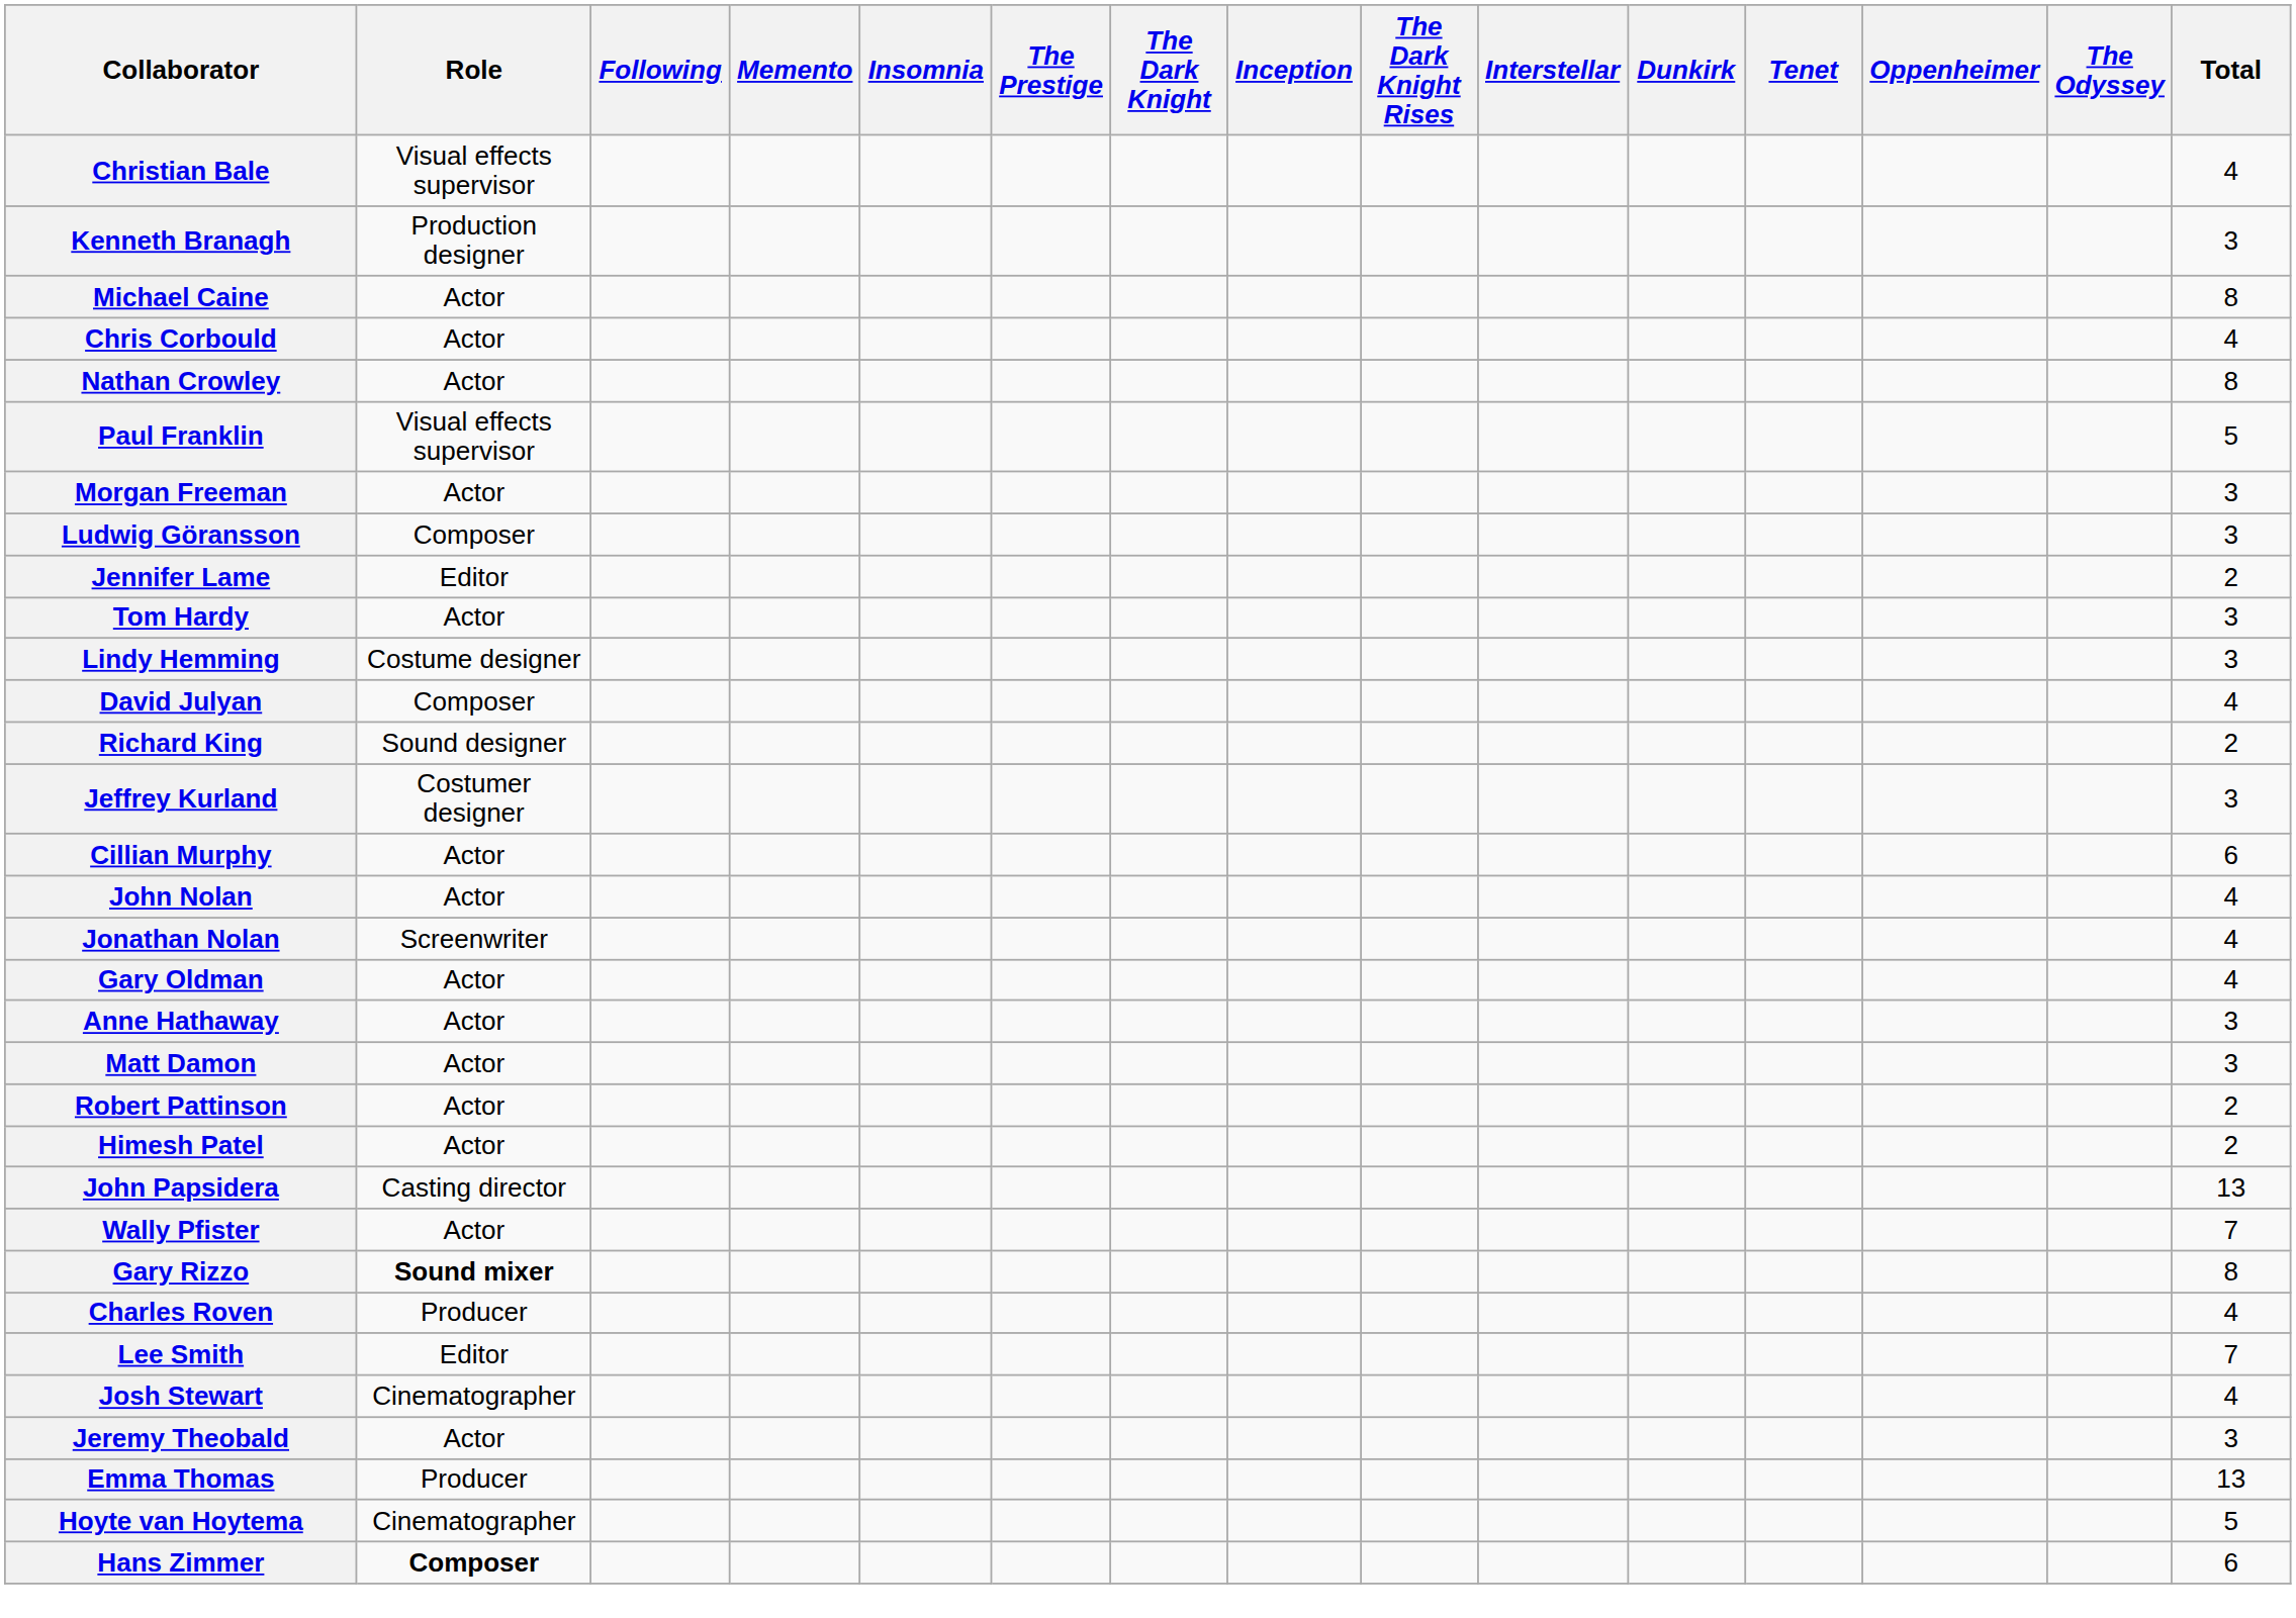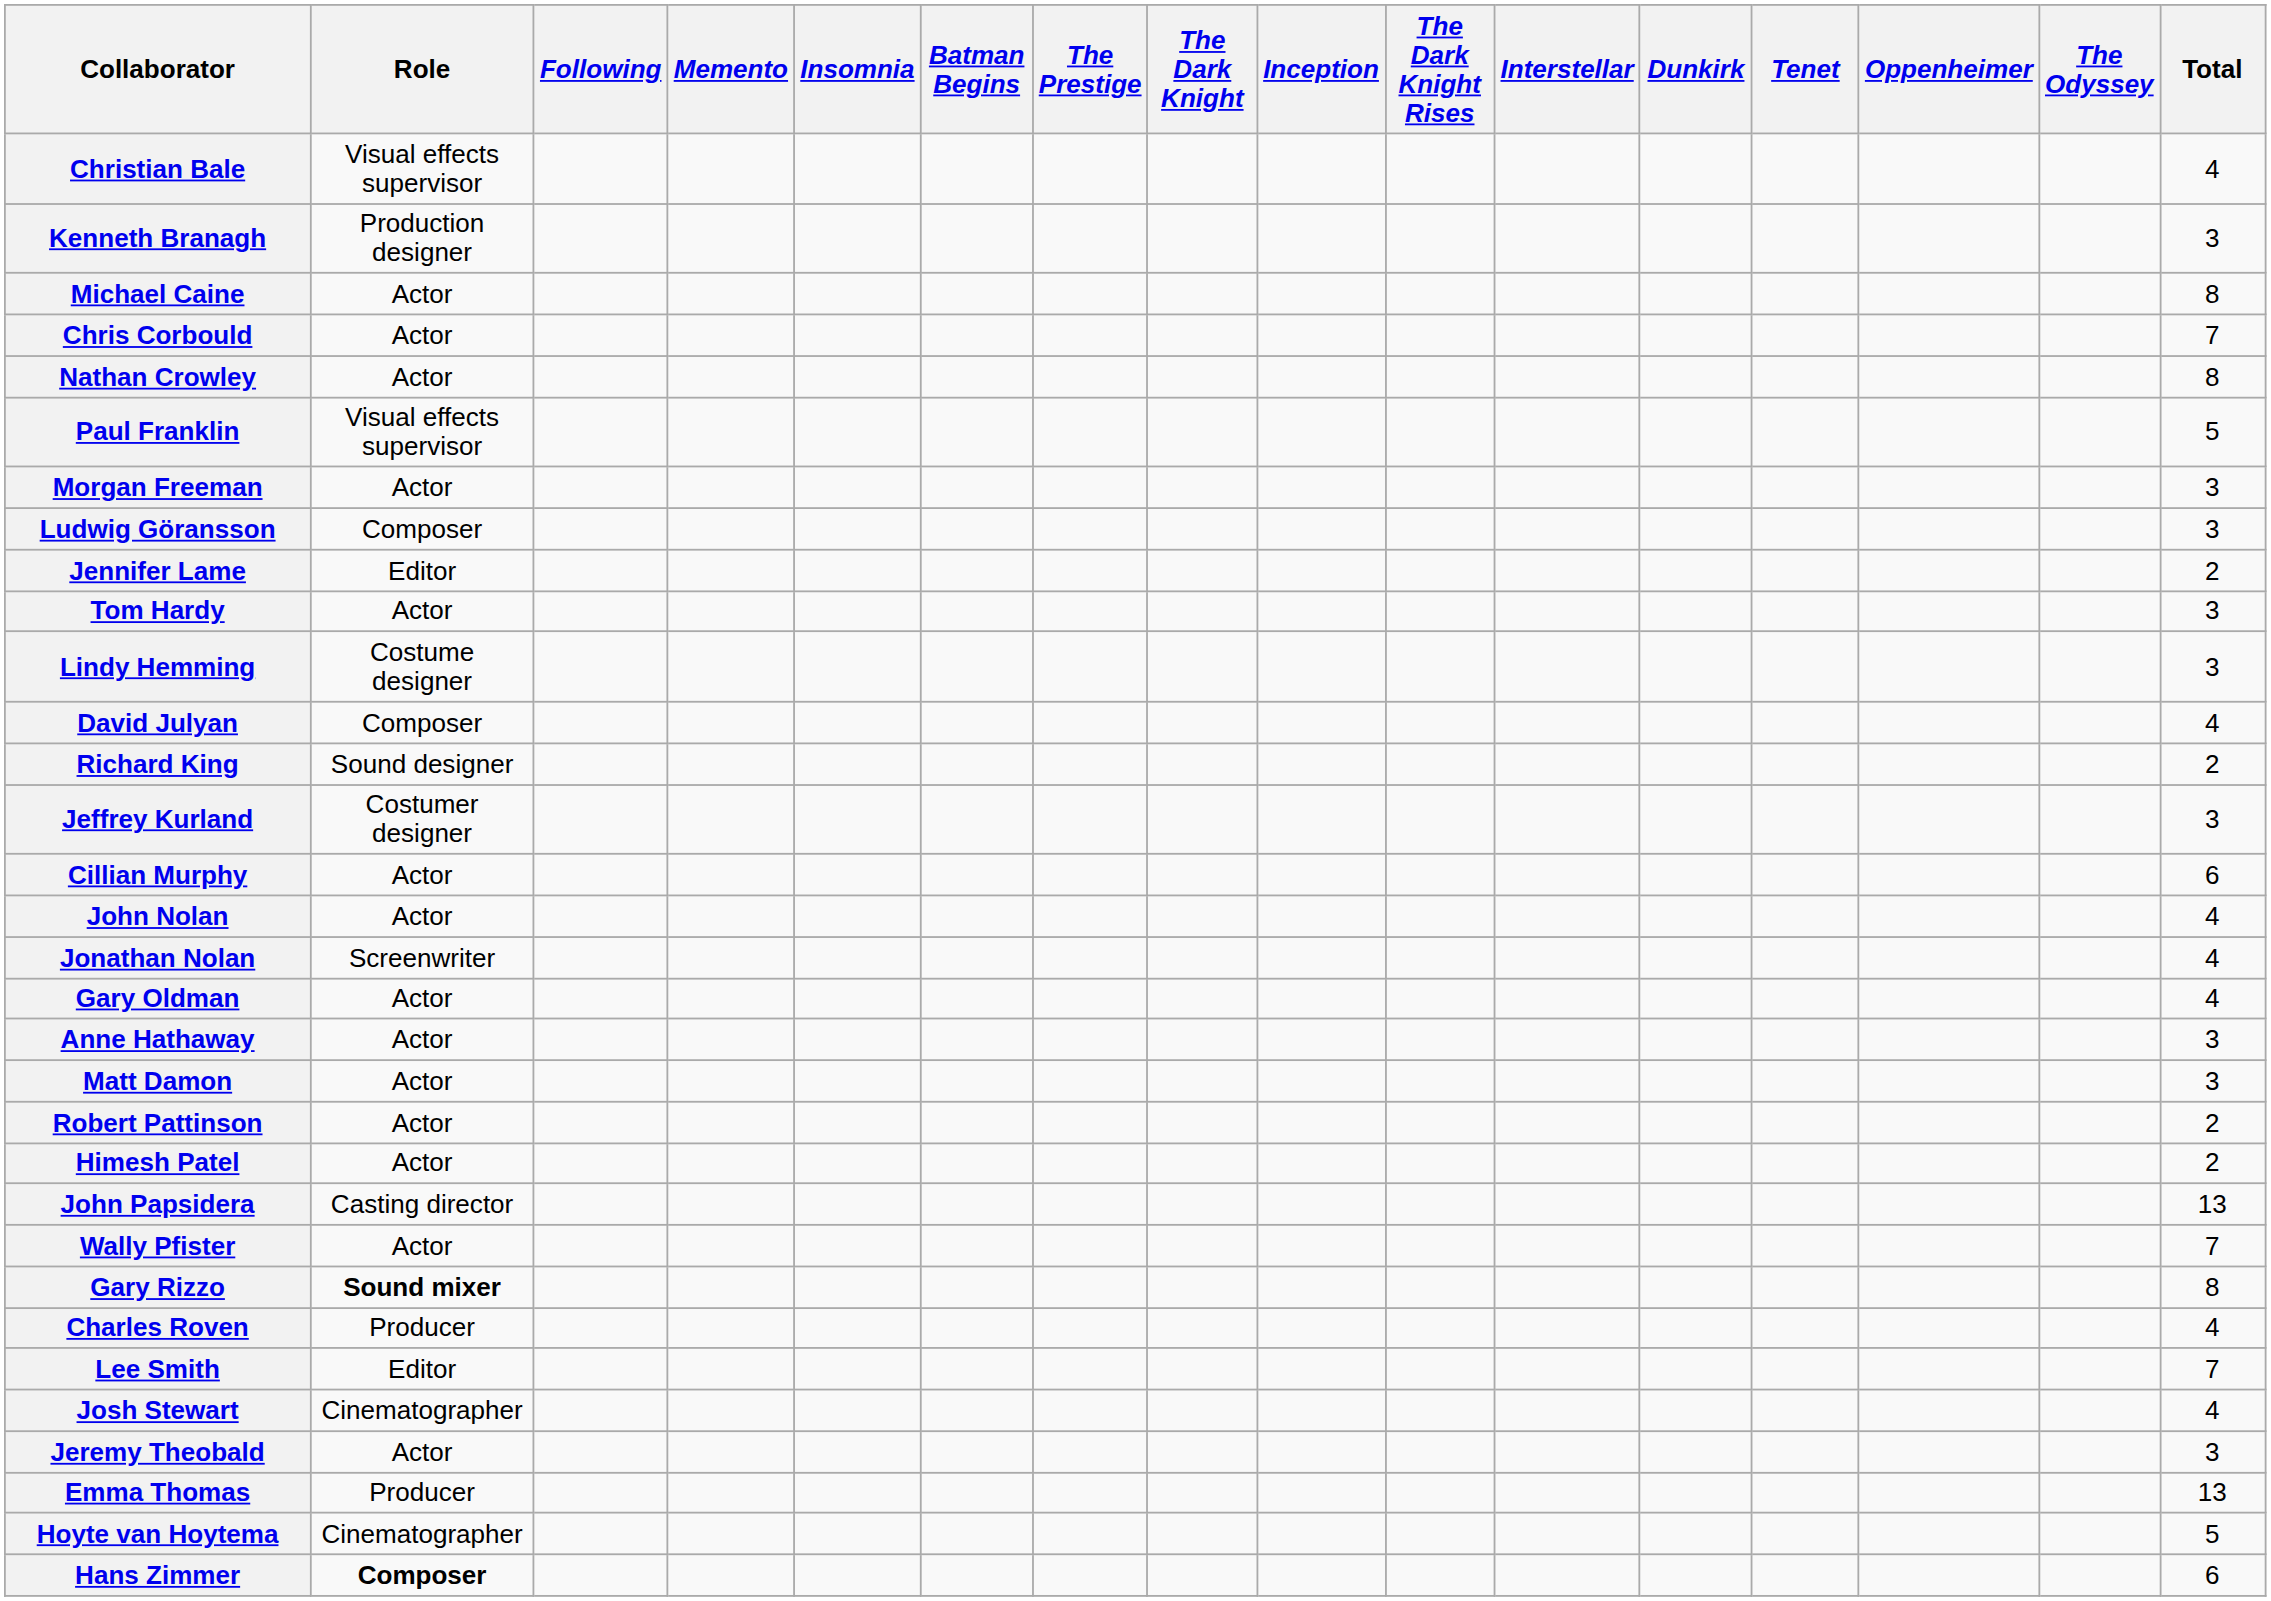+ column: Batman Begins
Chris Corbould | Total: 4 -> 7
